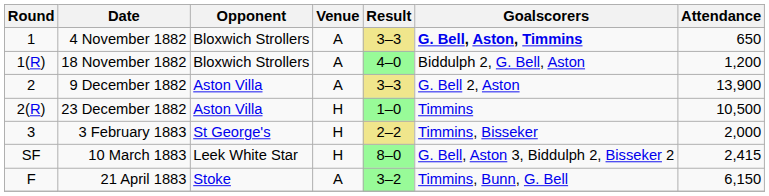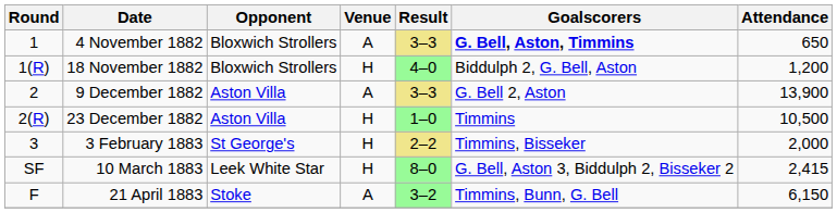18 November 1882 | Venue: A -> H
